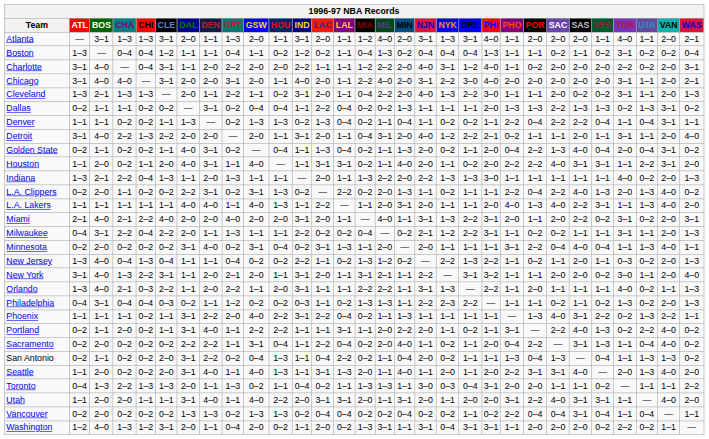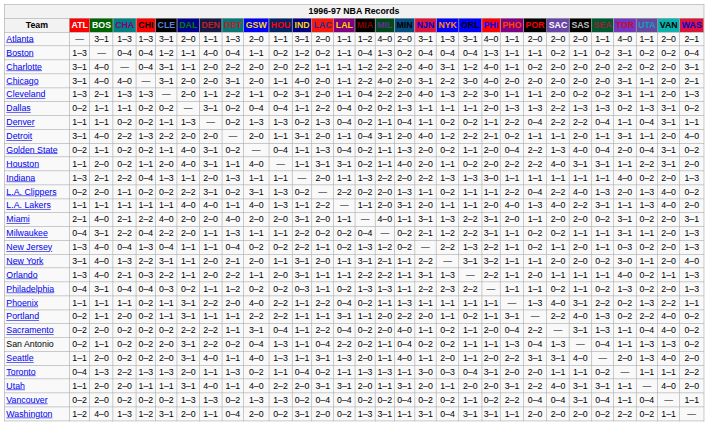Boston | DEN: 1–1 -> 4–0
Miami | SAS: 2–2 -> 2–0
- row: Minnesota | 0–2 | 2–0 | 0–2 | 0–2 | 0–2 | 3–1 | 4–0 | 0–2 | 3–1 | 0–4 | 0–2 | 3–1 | 1–3 | 1–1 | 2–0 | — | 2–0 | 1–1 | 1–1 | 1–1 | 3–1 | 2–2 | 0–4 | 4–0 | 0–4 | 1–1 | 1–3 | 4–0 | 1–1
Phoenix | IND: 3–1 -> 1–1
Portland | DEN: 4–0 -> 1–1
San Antonio | NJN: 2–0 -> 0–2
Washington | IND: 1–1 -> 3–1
